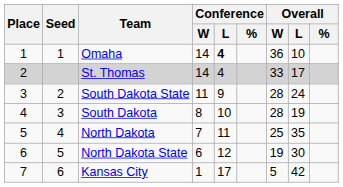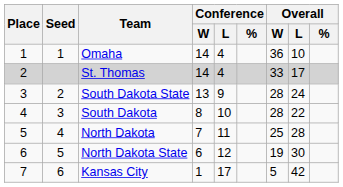Omaha | Conference / L: bold -> normal
South Dakota State | Conference / W: 11 -> 13
South Dakota | Overall / L: 19 -> 22
North Dakota | Overall / L: 35 -> 28
